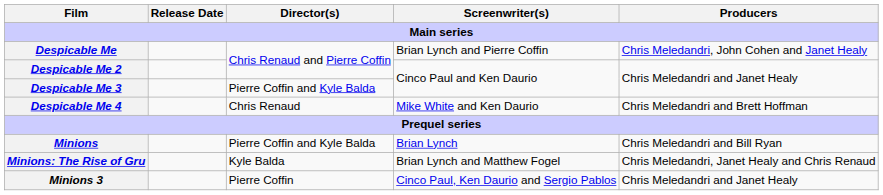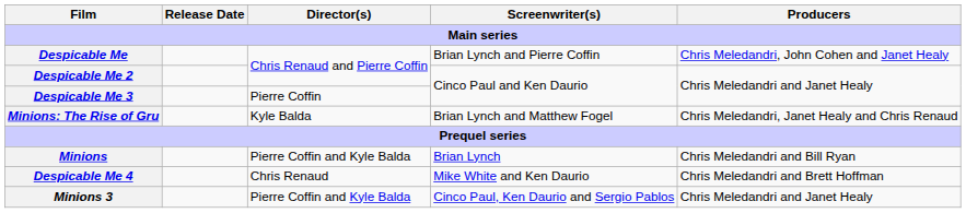Despicable Me 3 | Director(s): Pierre Coffin and Kyle Balda -> Pierre Coffin
rows swapped: Despicable Me 4 <-> Minions: The Rise of Gru
Minions 3 | Director(s): Pierre Coffin -> Pierre Coffin and Kyle Balda
